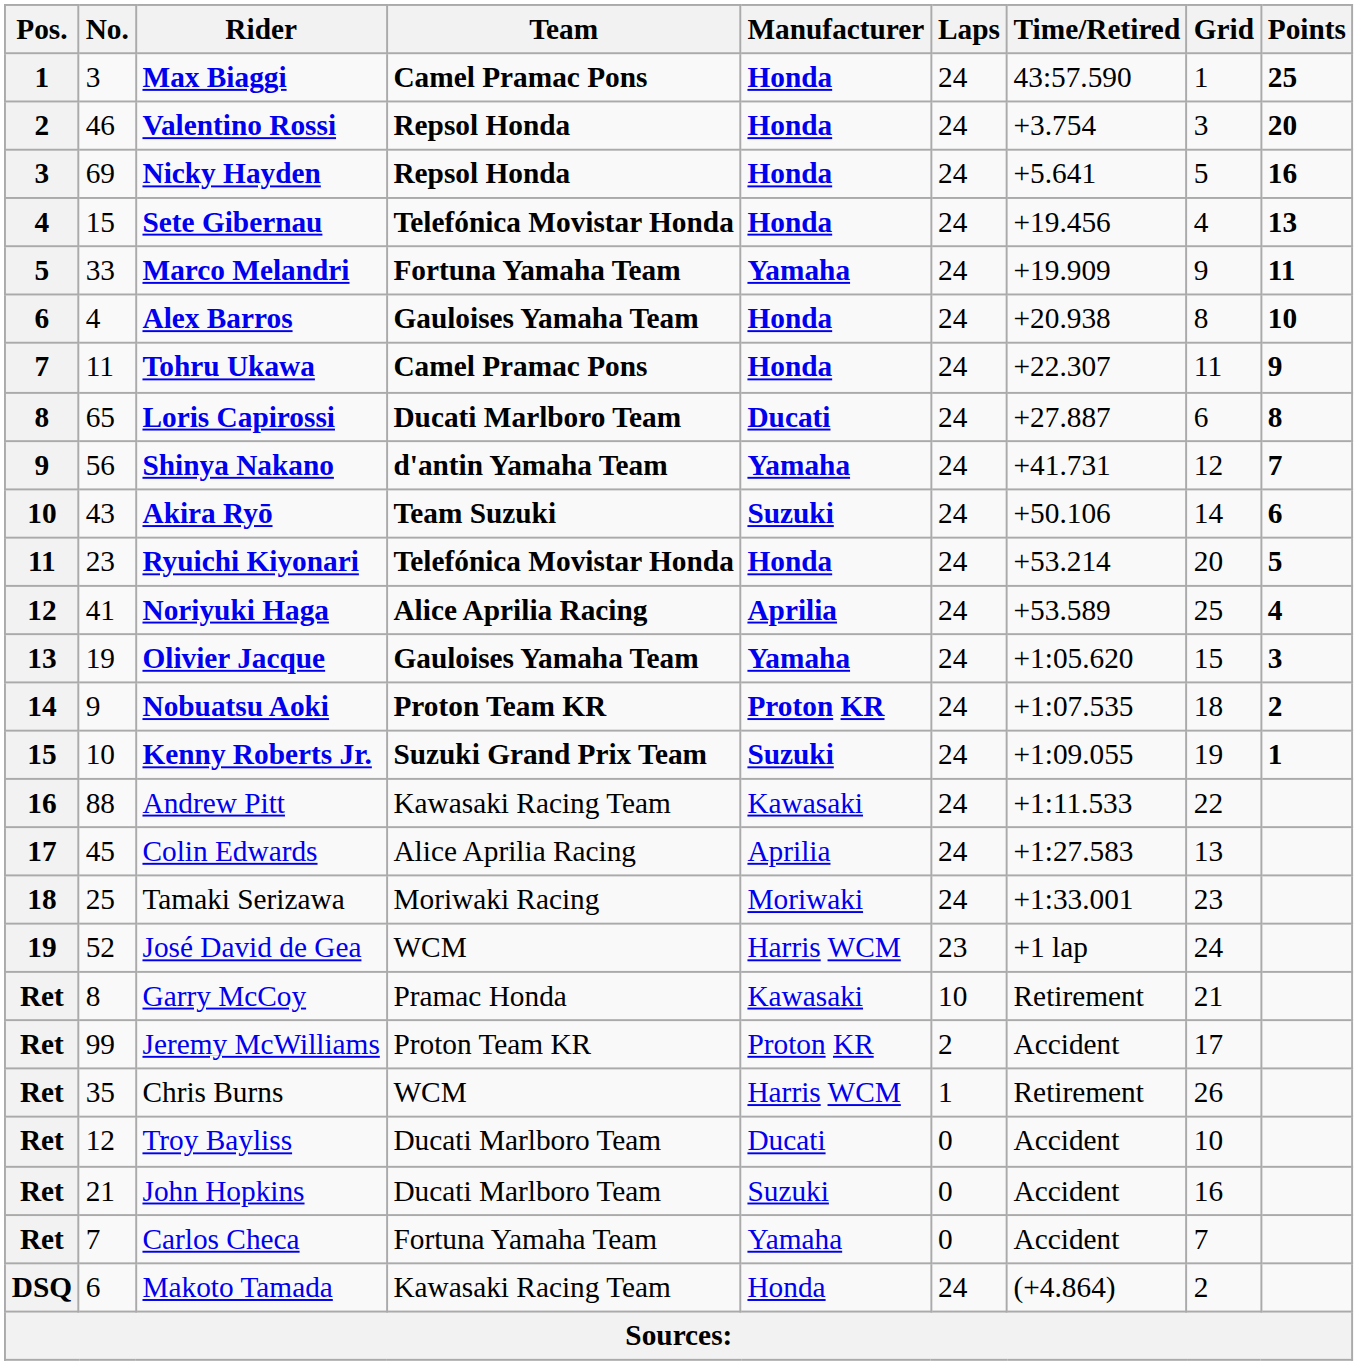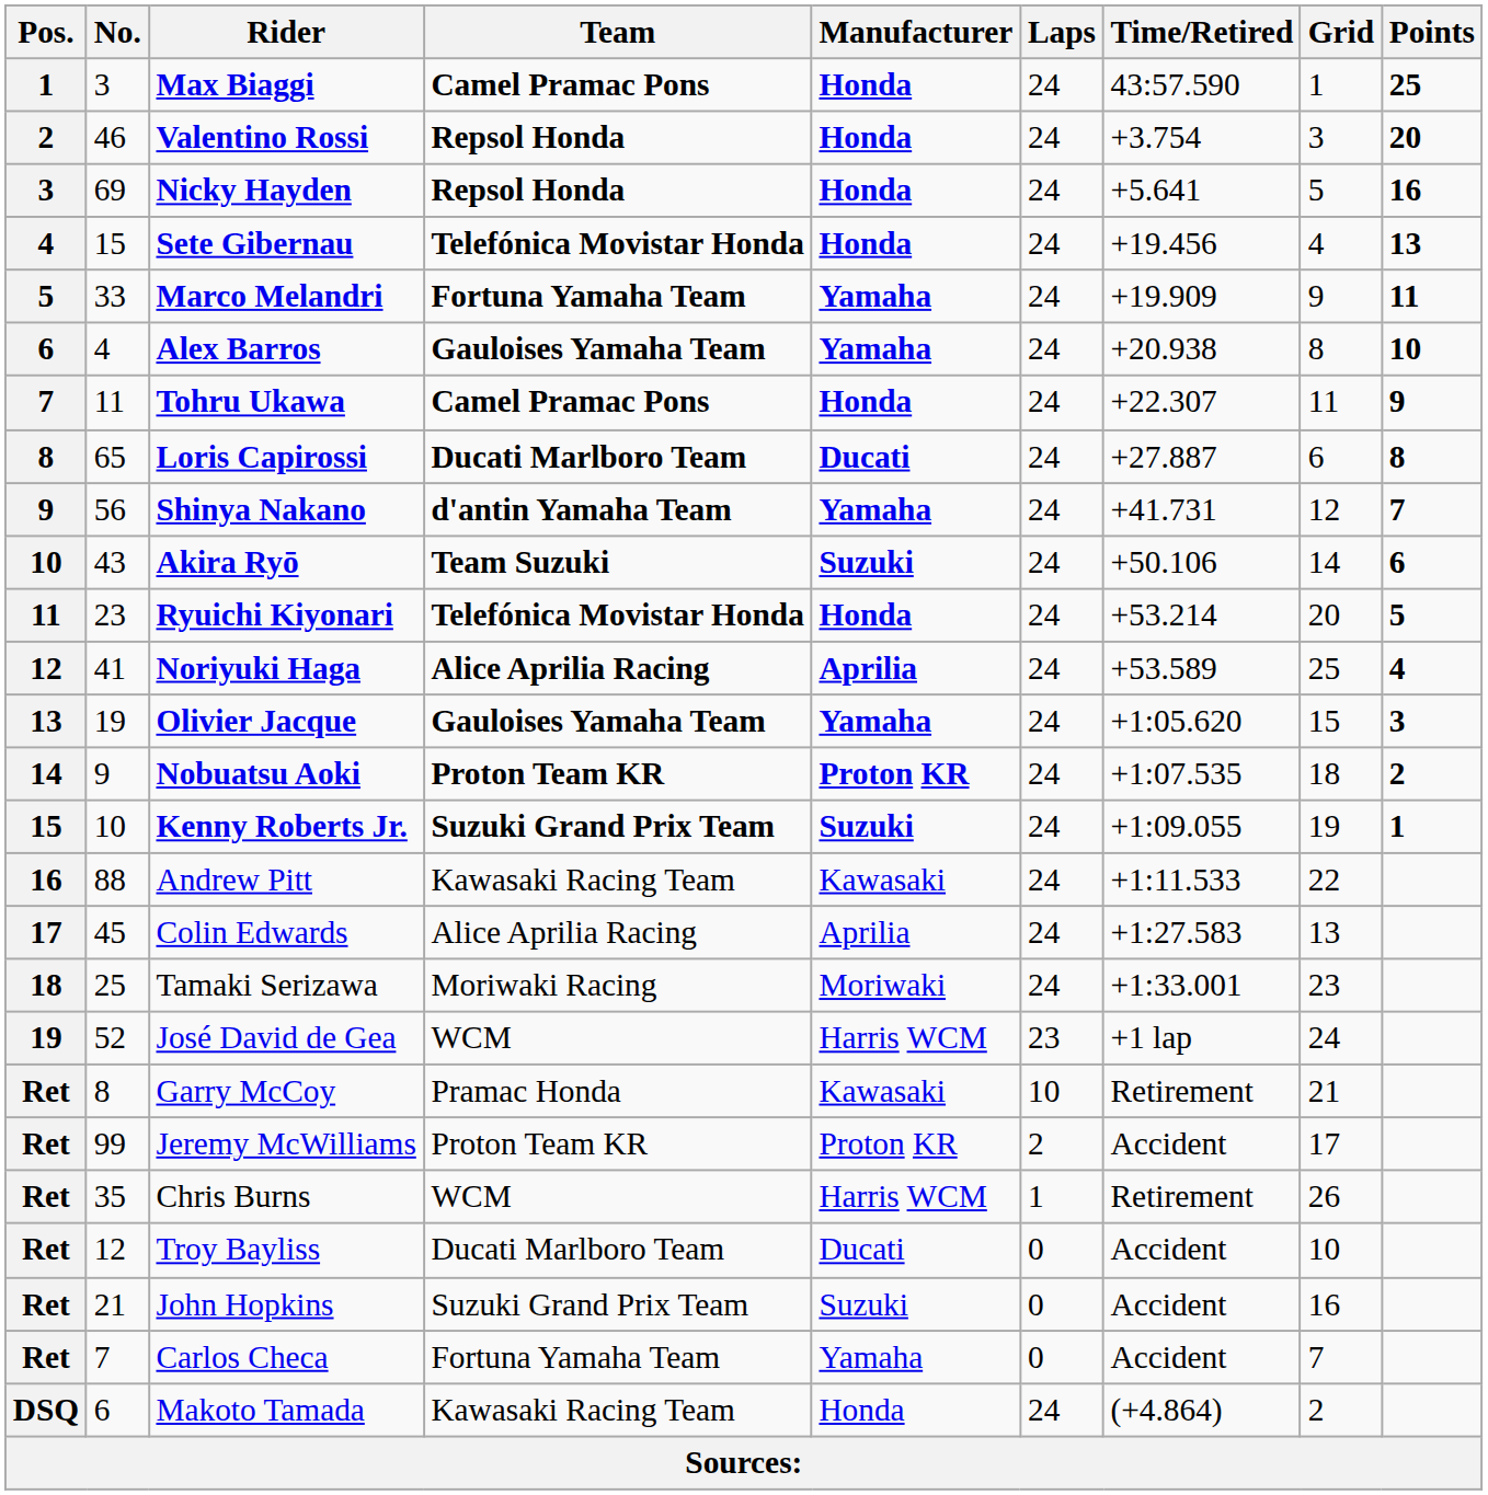Alex Barros | Manufacturer: Honda -> Yamaha
John Hopkins | Team: Ducati Marlboro Team -> Suzuki Grand Prix Team
